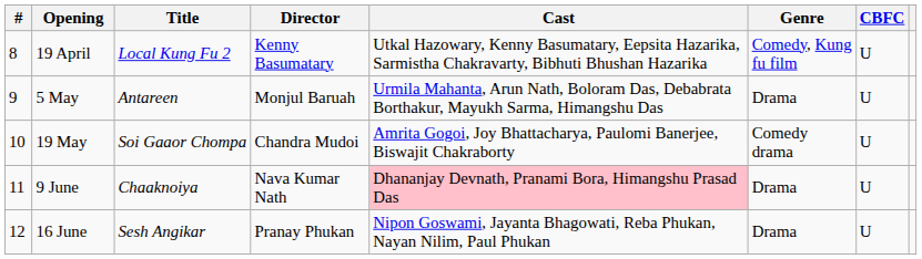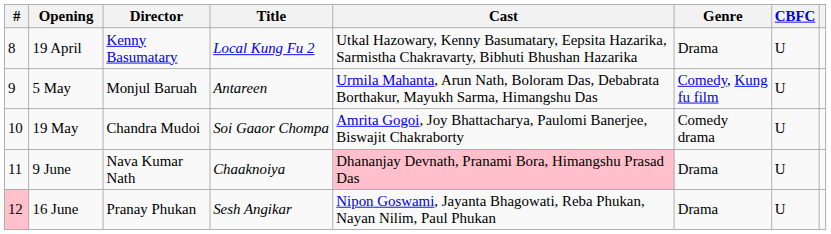columns swapped: Title <-> Director
19 April | Genre: Comedy, Kung fu film -> Drama
5 May | Genre: Drama -> Comedy, Kung fu film
16 June | #: no background -> pink background
